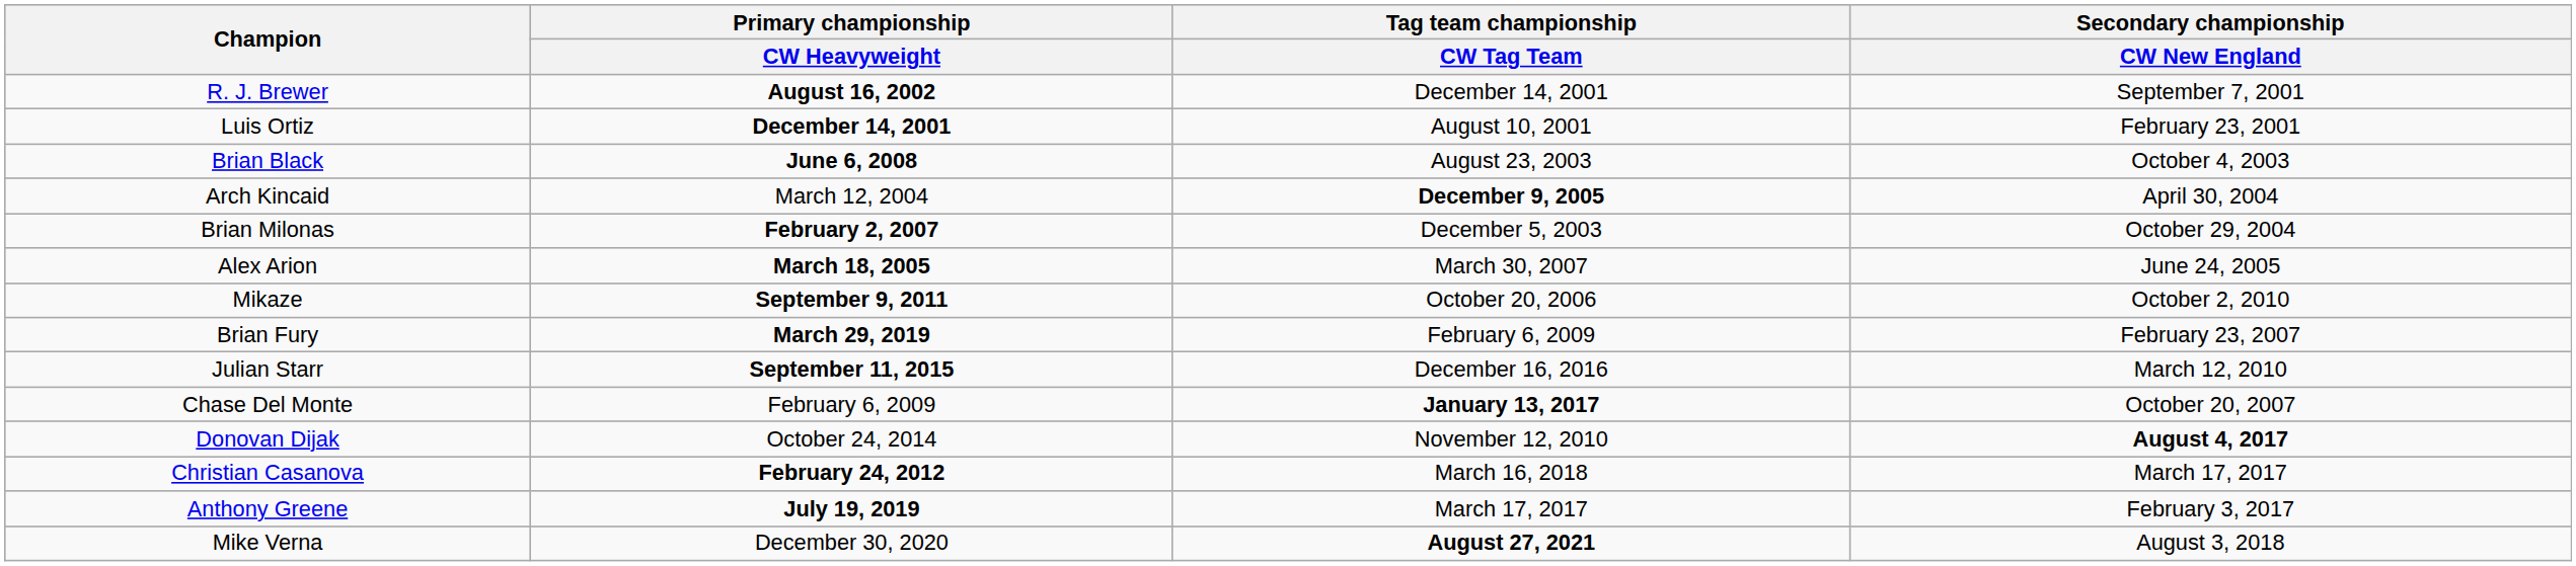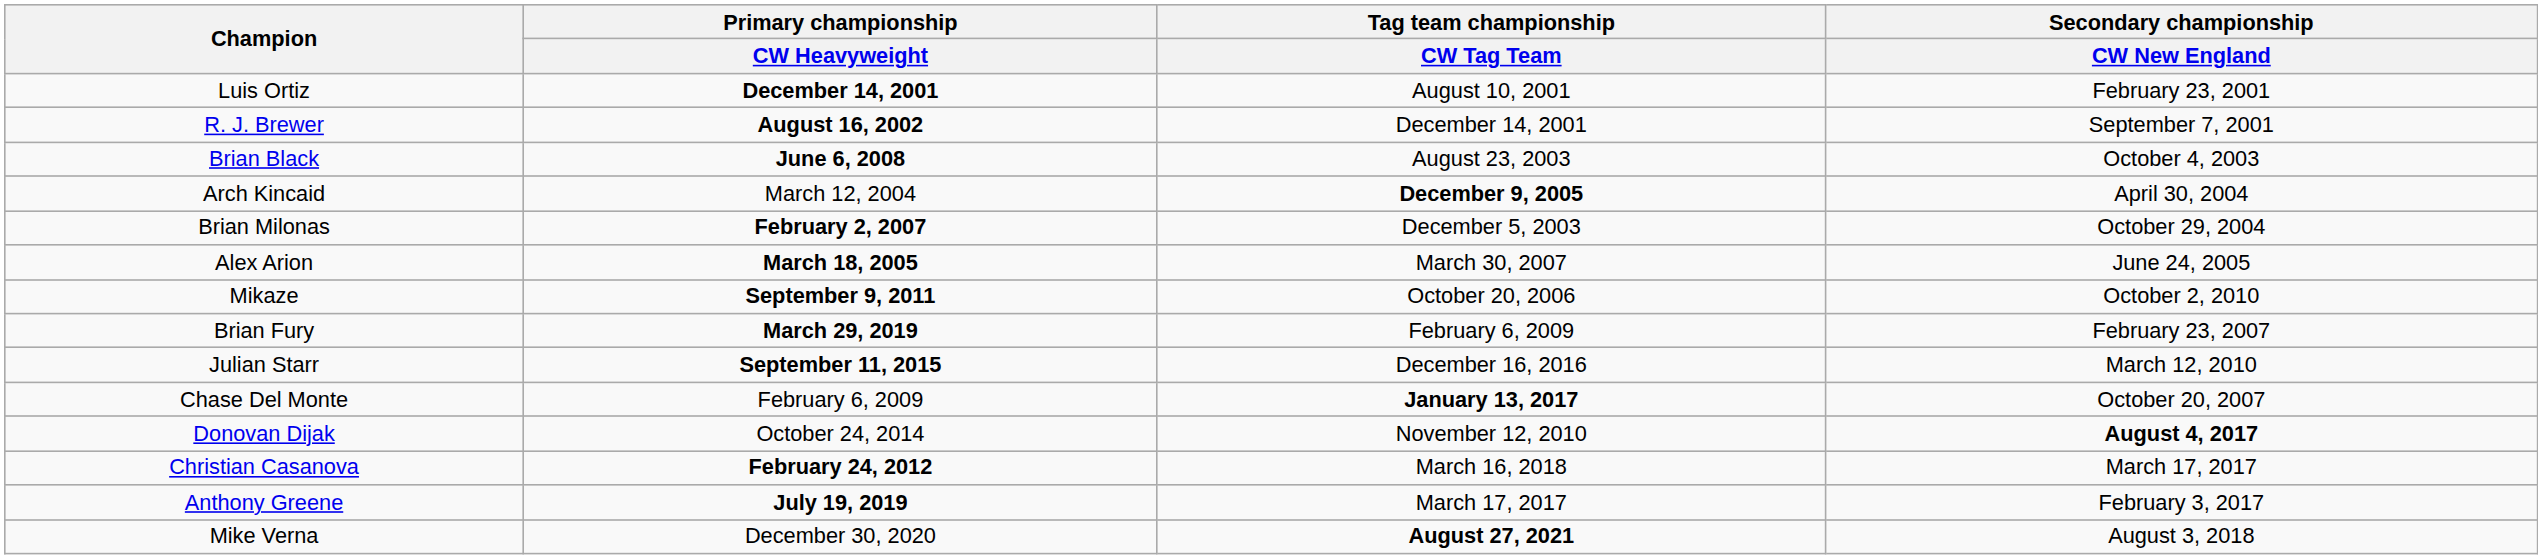rows swapped: Luis Ortiz <-> R. J. Brewer
